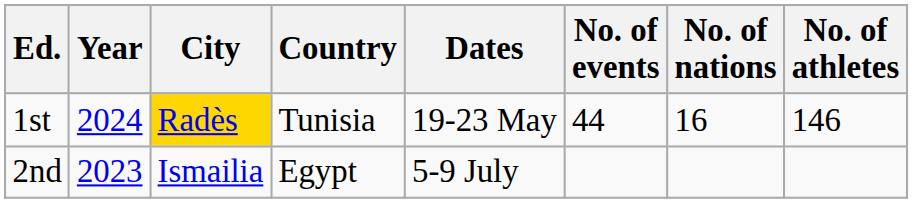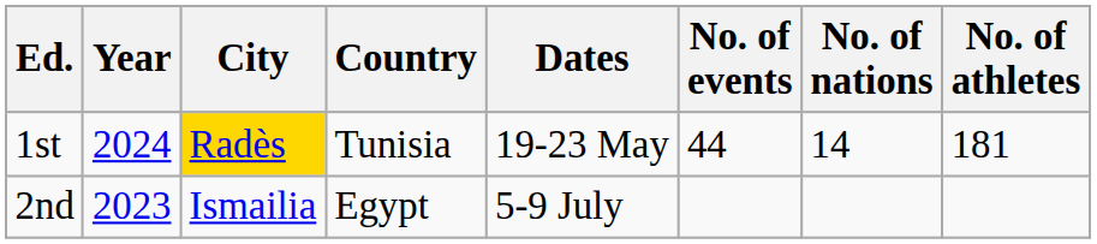1st | No. of nations: 16 -> 14
1st | No. of athletes: 146 -> 181
